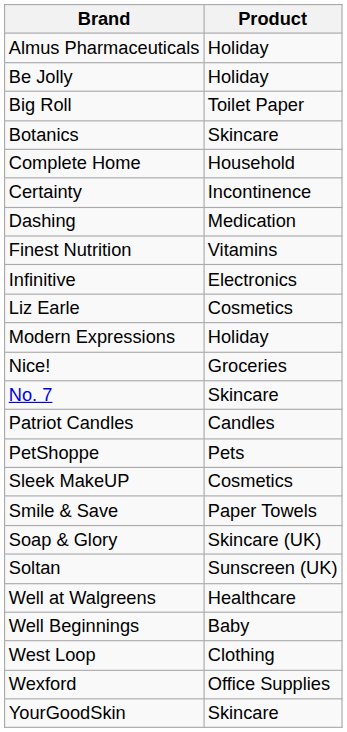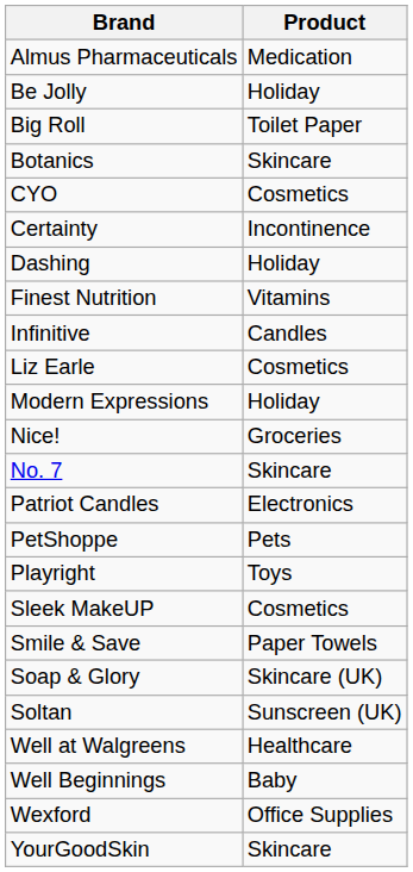Almus Pharmaceuticals | Product: Holiday -> Medication
- row: Complete Home | Household
+ row: CYO | Cosmetics
Dashing | Product: Medication -> Holiday
Infinitive | Product: Electronics -> Candles
Patriot Candles | Product: Candles -> Electronics
+ row: Playright | Toys
- row: West Loop | Clothing
